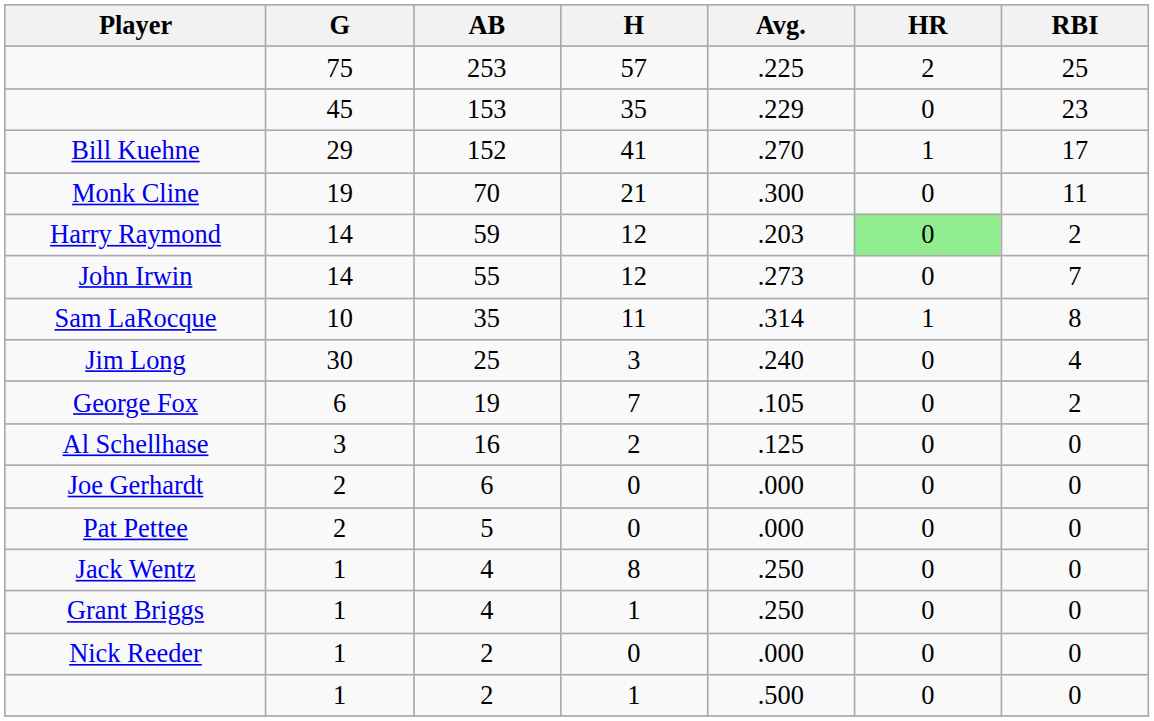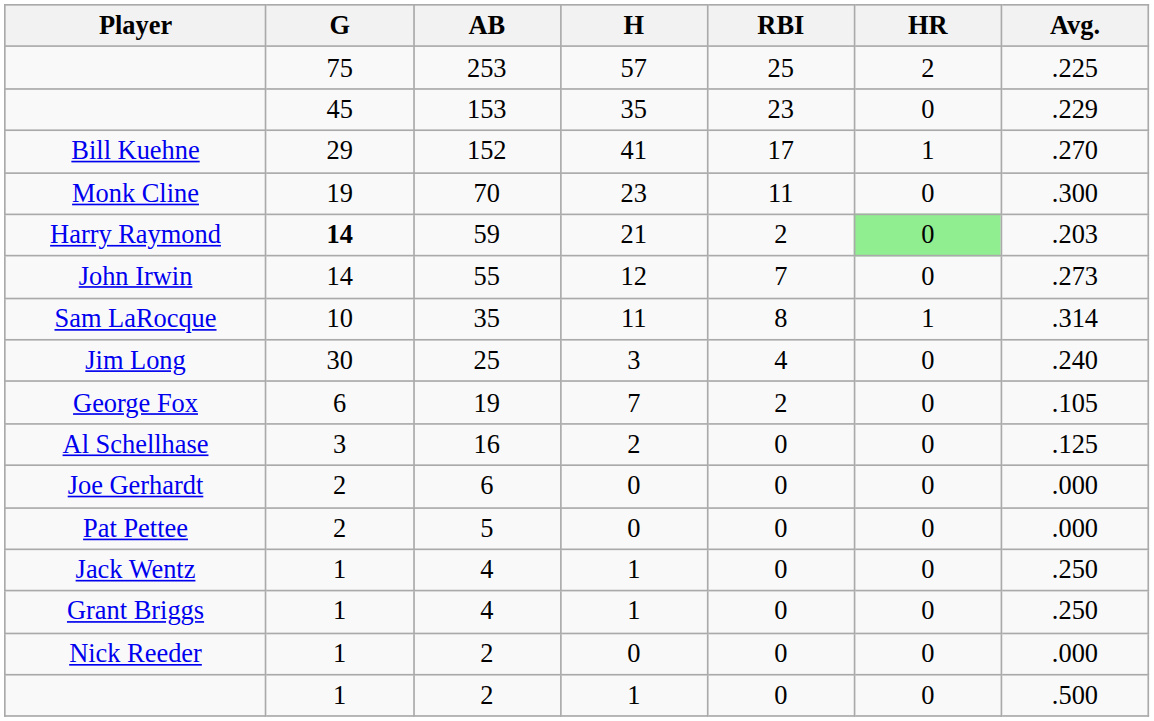columns swapped: Avg. <-> RBI
Monk Cline | H: 21 -> 23
Harry Raymond | G: normal -> bold
Harry Raymond | H: 12 -> 21
Jack Wentz | H: 8 -> 1
